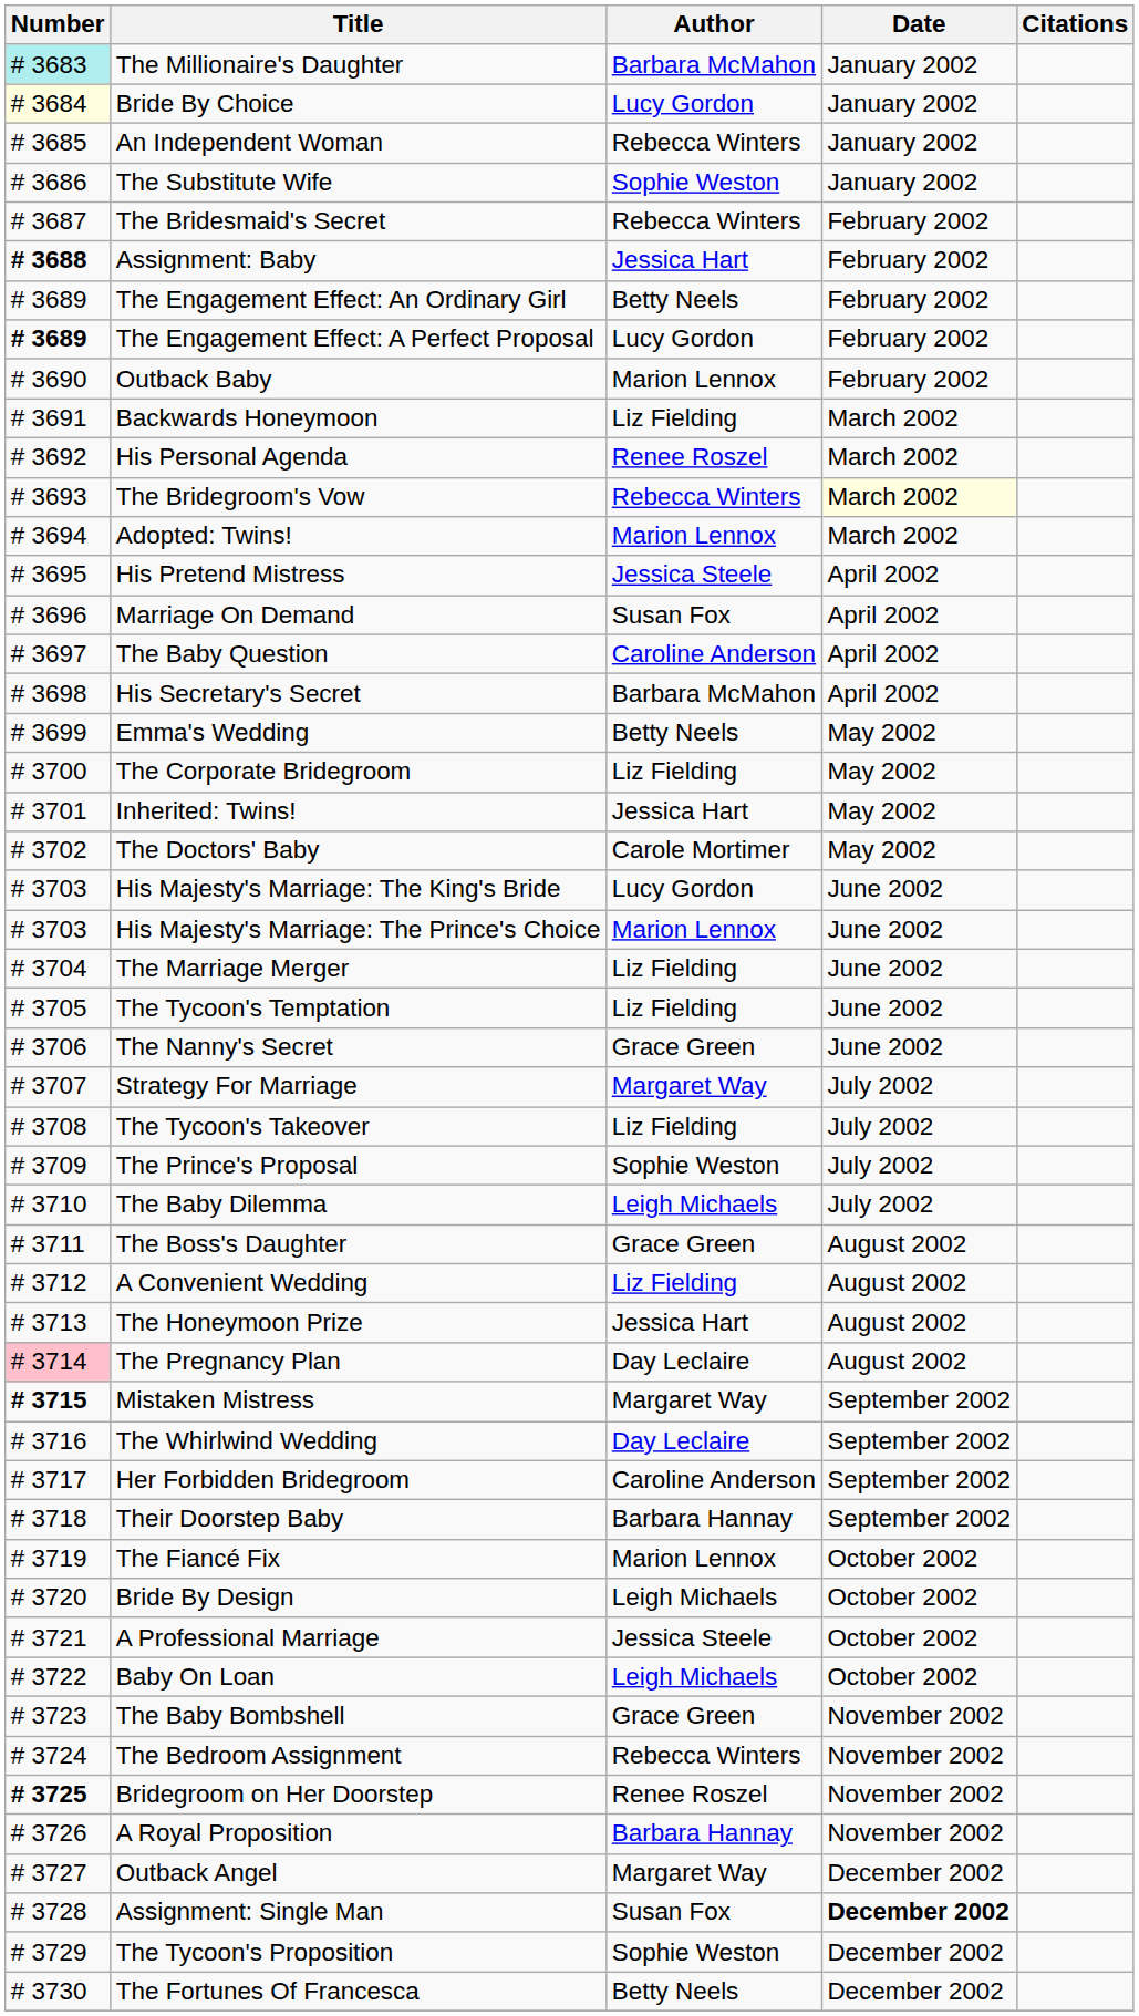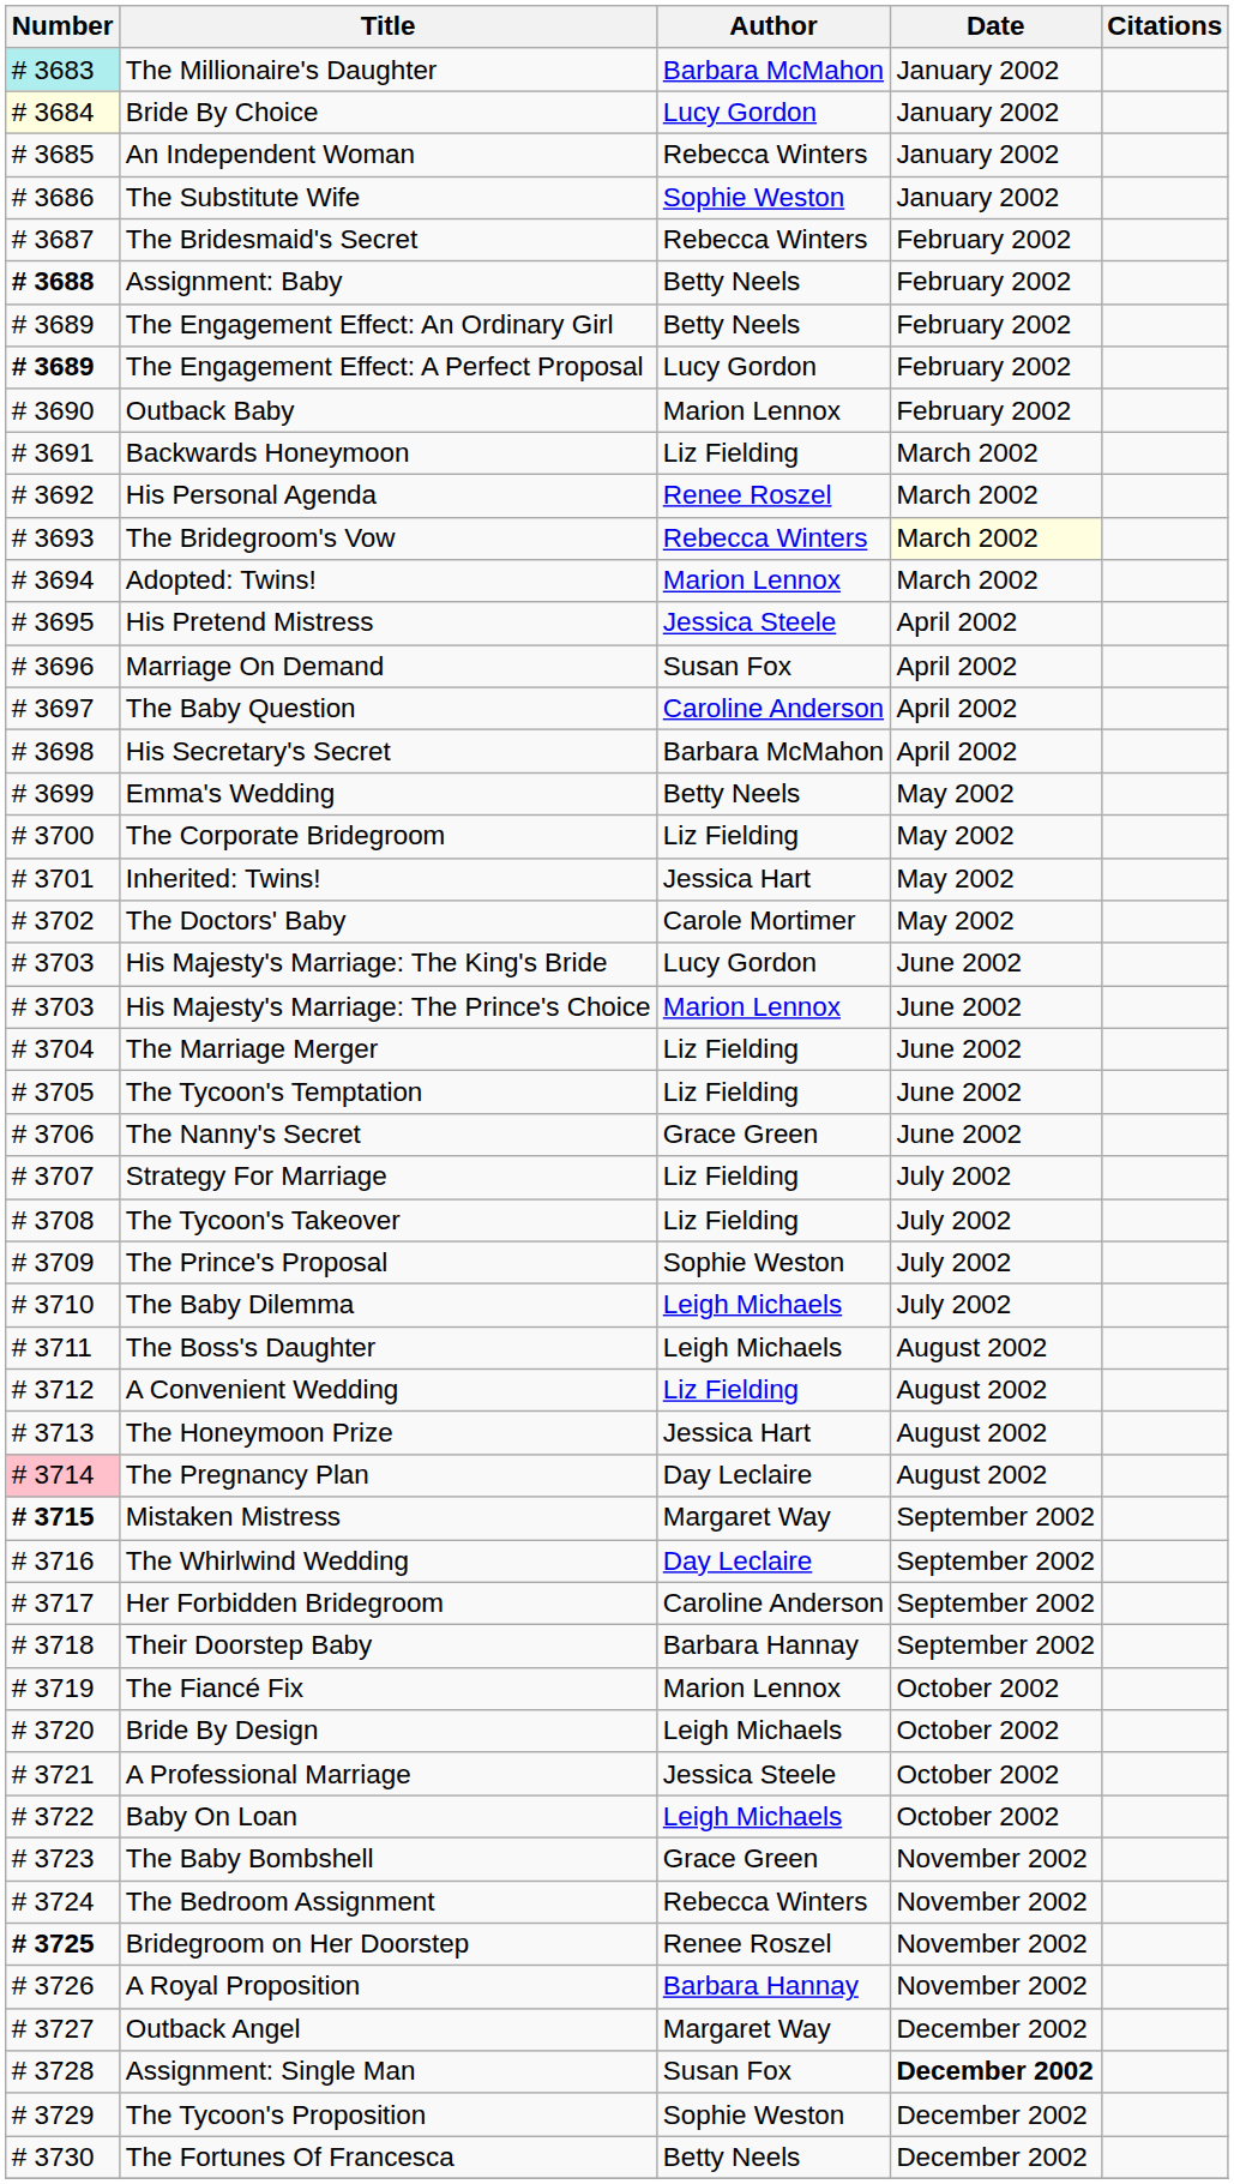Assignment: Baby | Author: Jessica Hart -> Betty Neels
Strategy For Marriage | Author: Margaret Way -> Liz Fielding
The Boss's Daughter | Author: Grace Green -> Leigh Michaels
